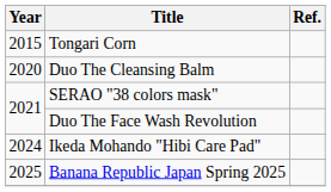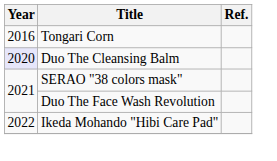Tongari Corn | Year: 2015 -> 2016
Duo The Cleansing Balm | Year: no background -> lavender background
Ikeda Mohando "Hibi Care Pad" | Year: 2024 -> 2022
- row: 2025 | Banana Republic Japan Spring 2025
